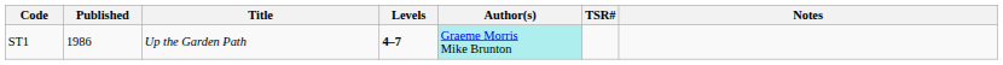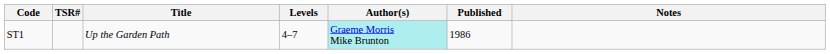columns swapped: TSR# <-> Published
ST1 | Levels: bold -> normal
